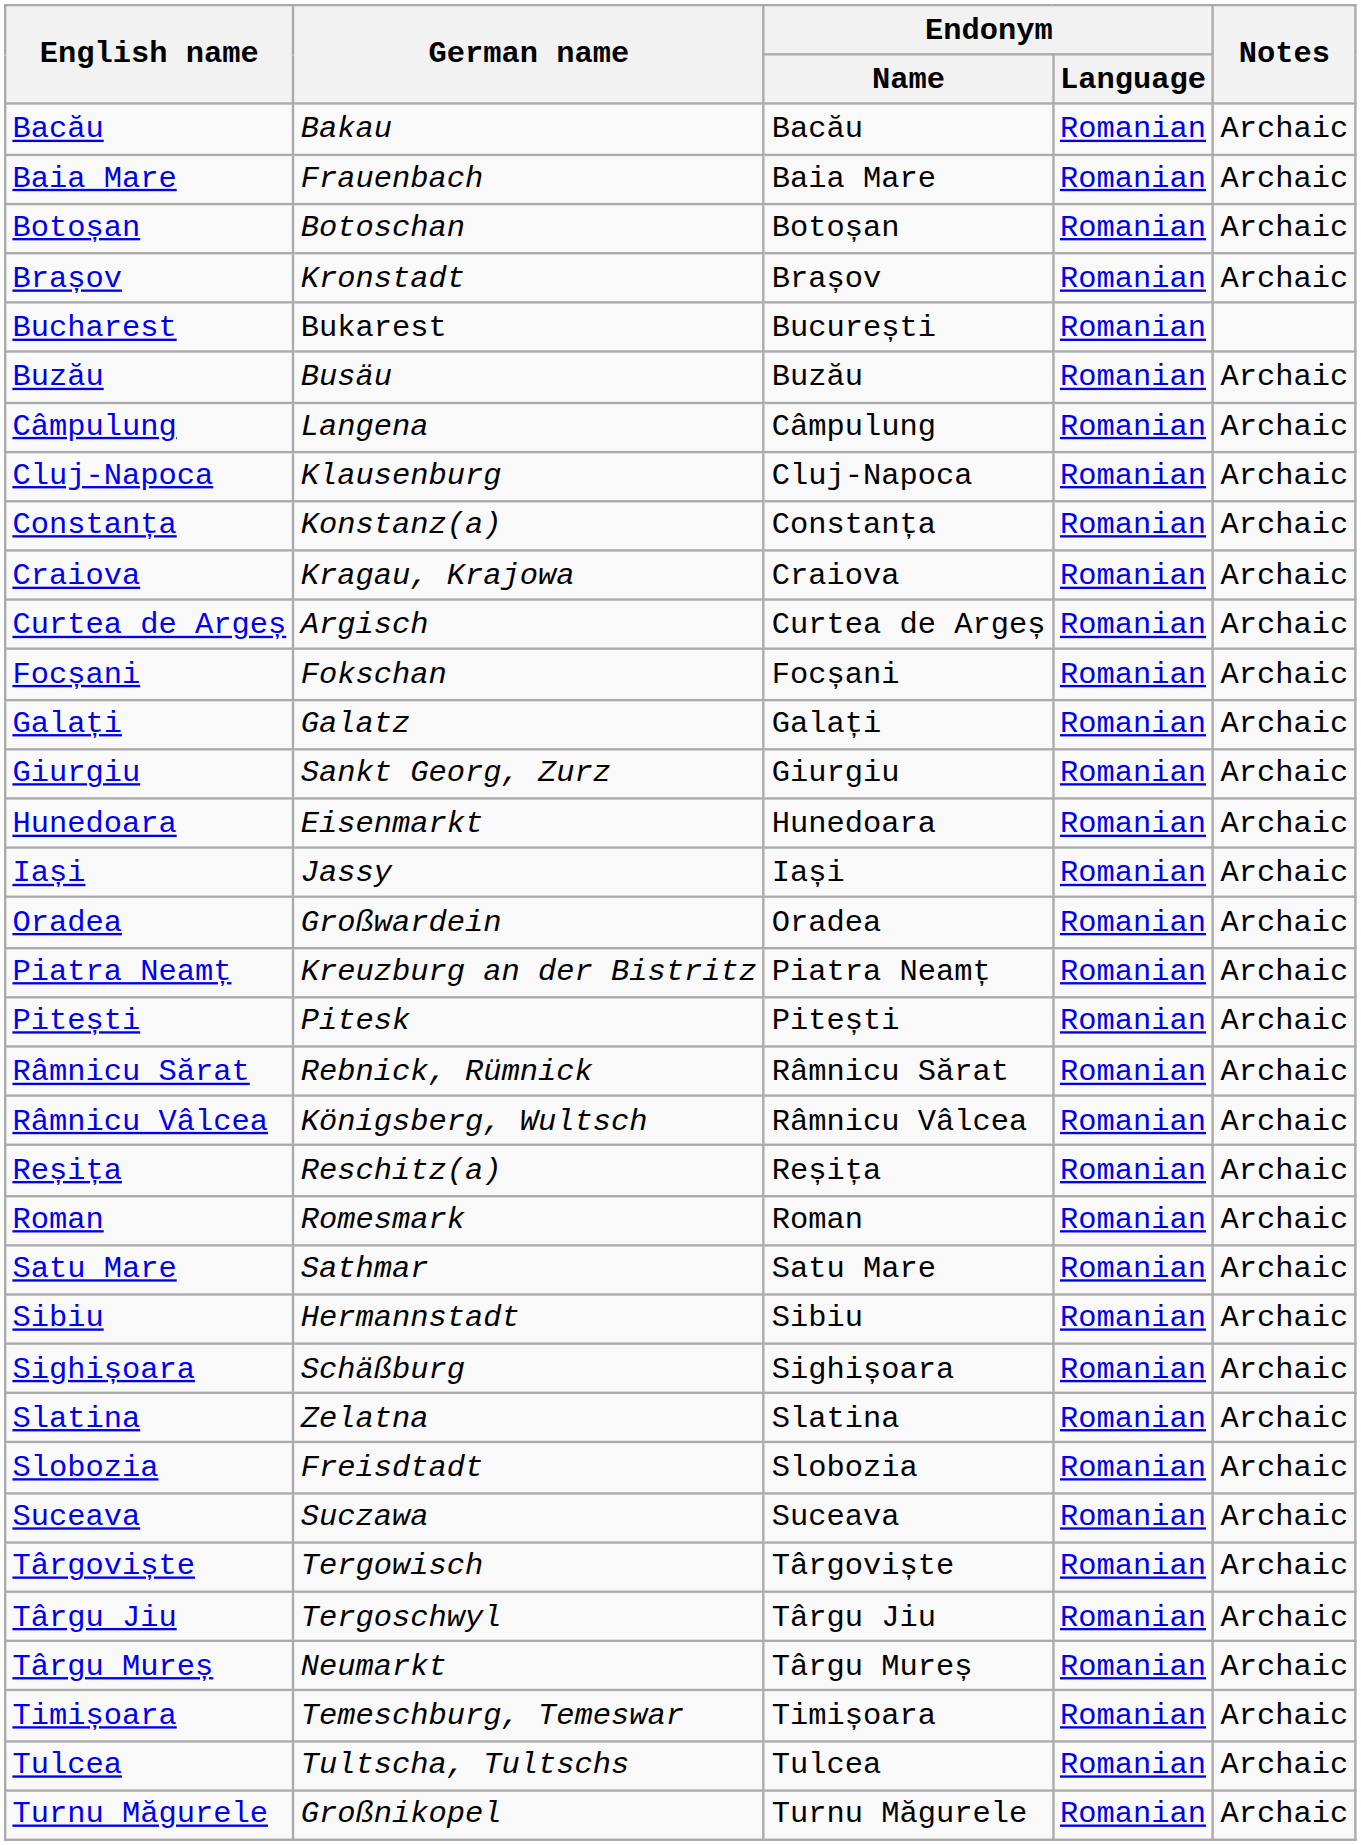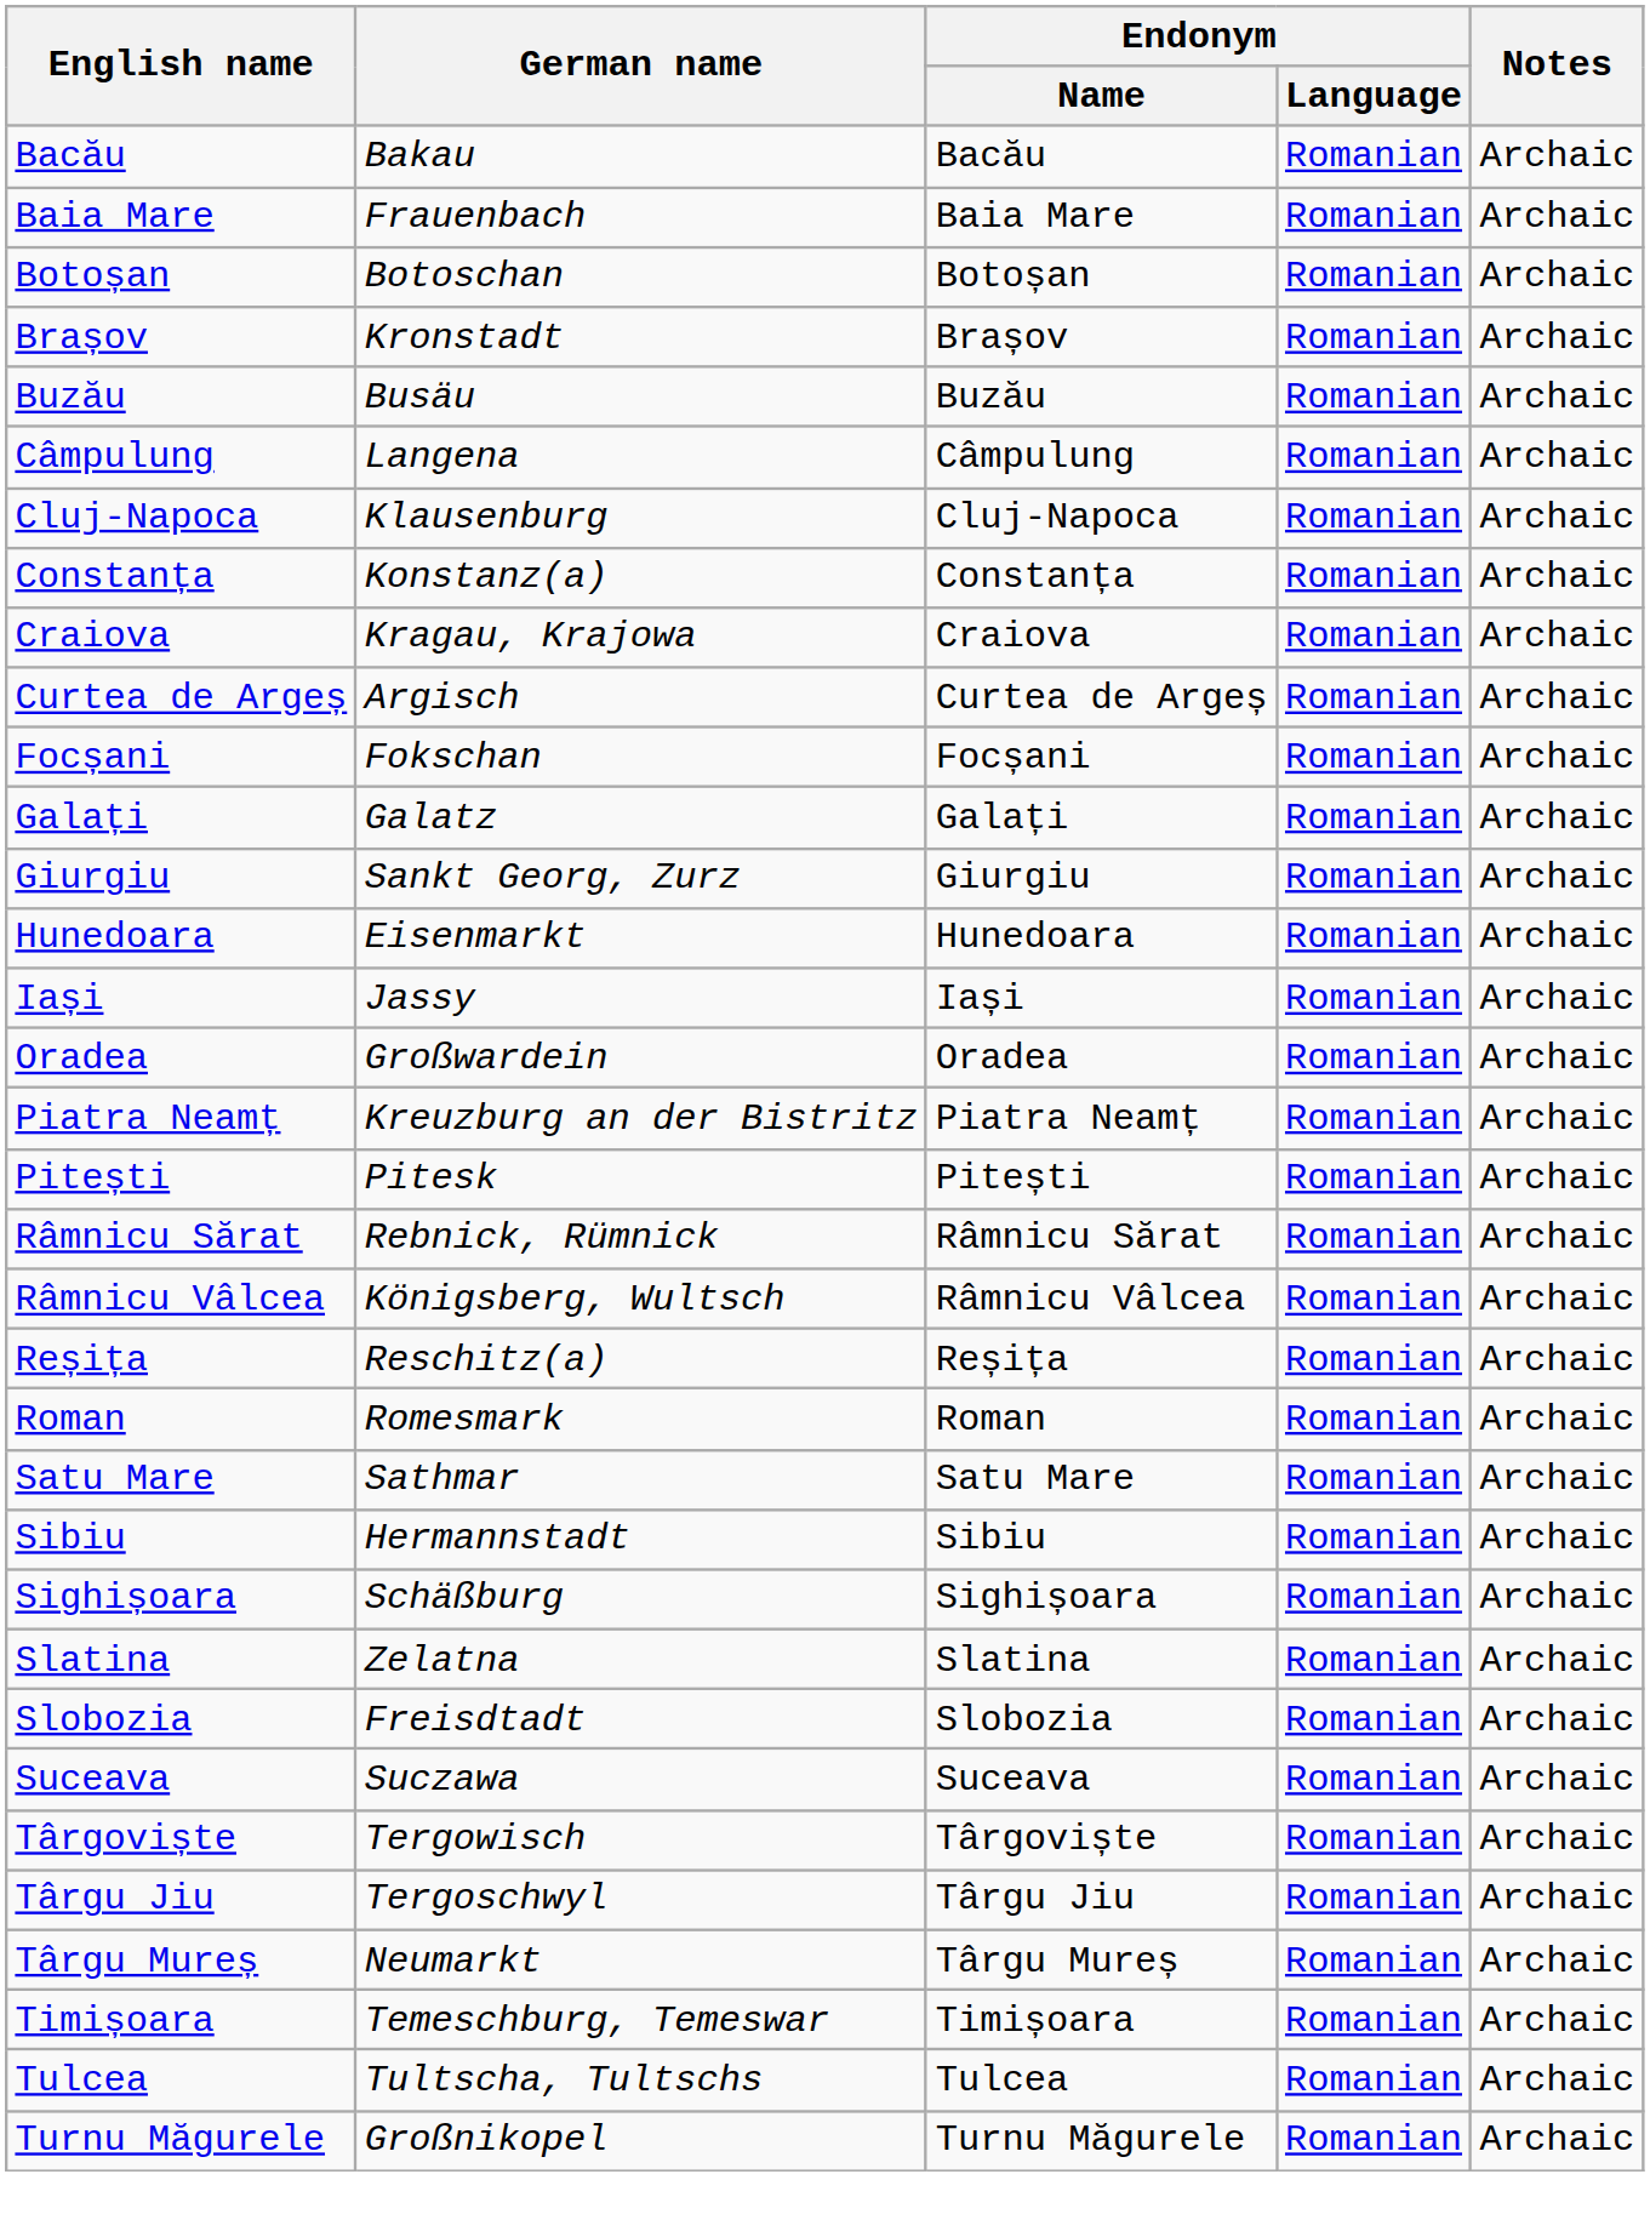- row: Bucharest | Bukarest | București | Romanian
